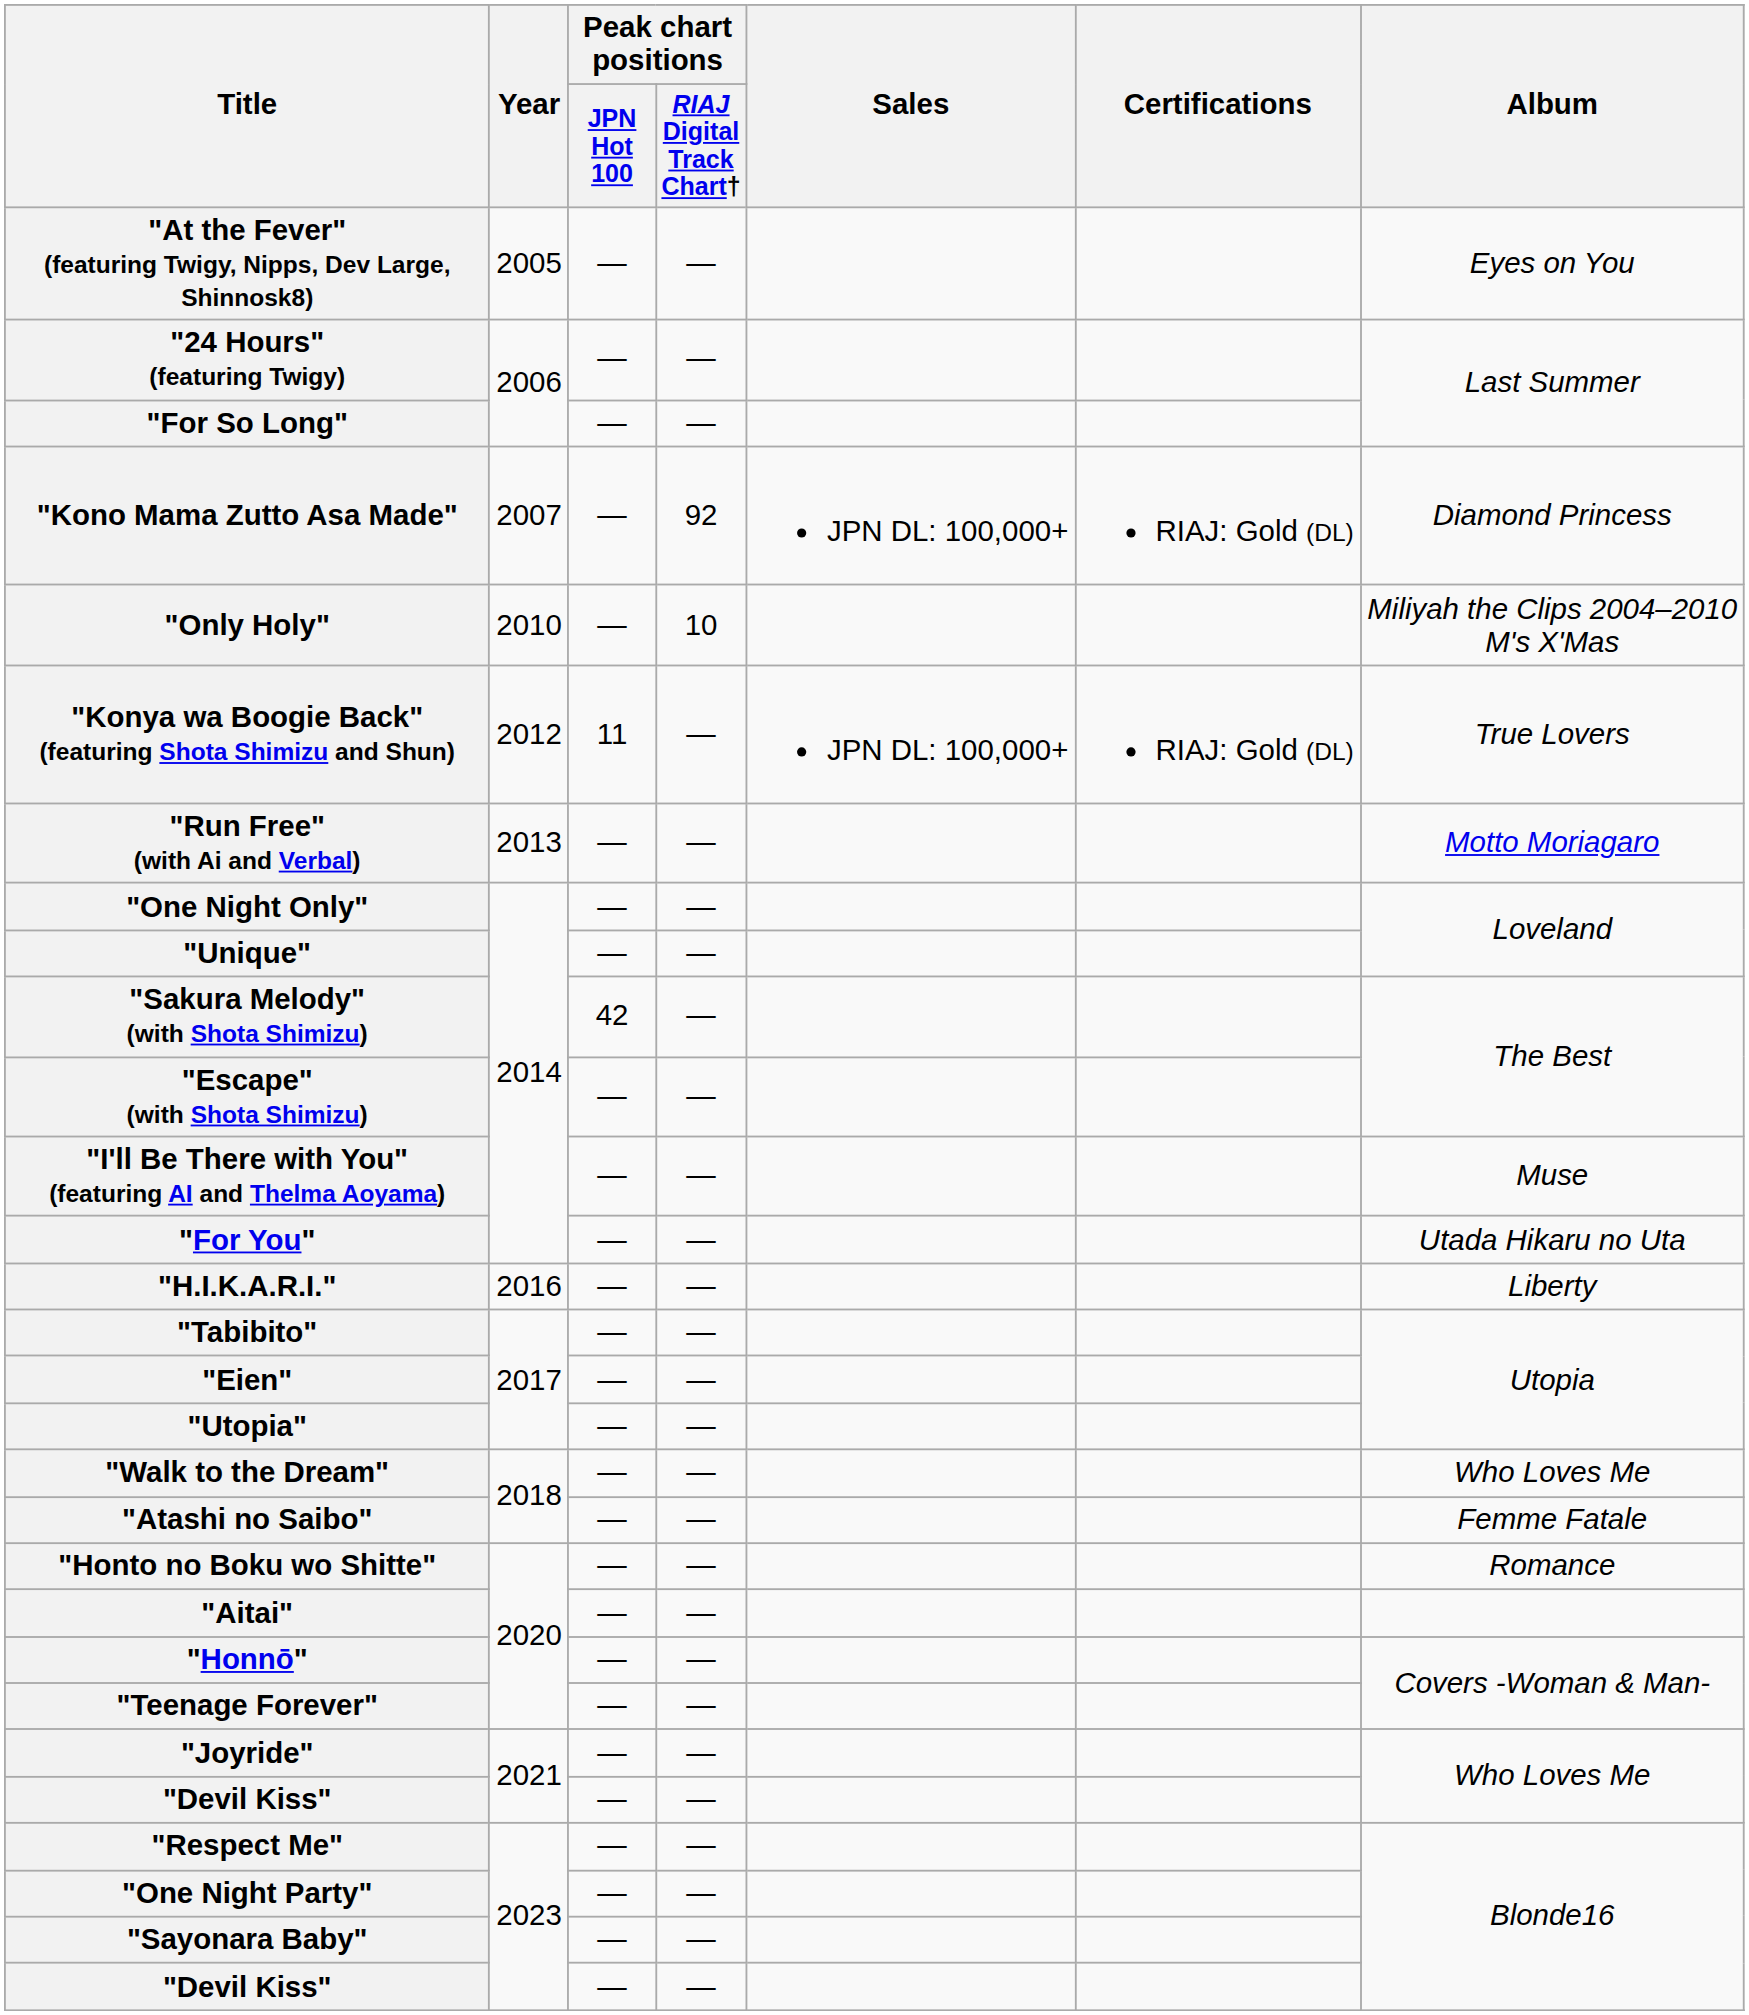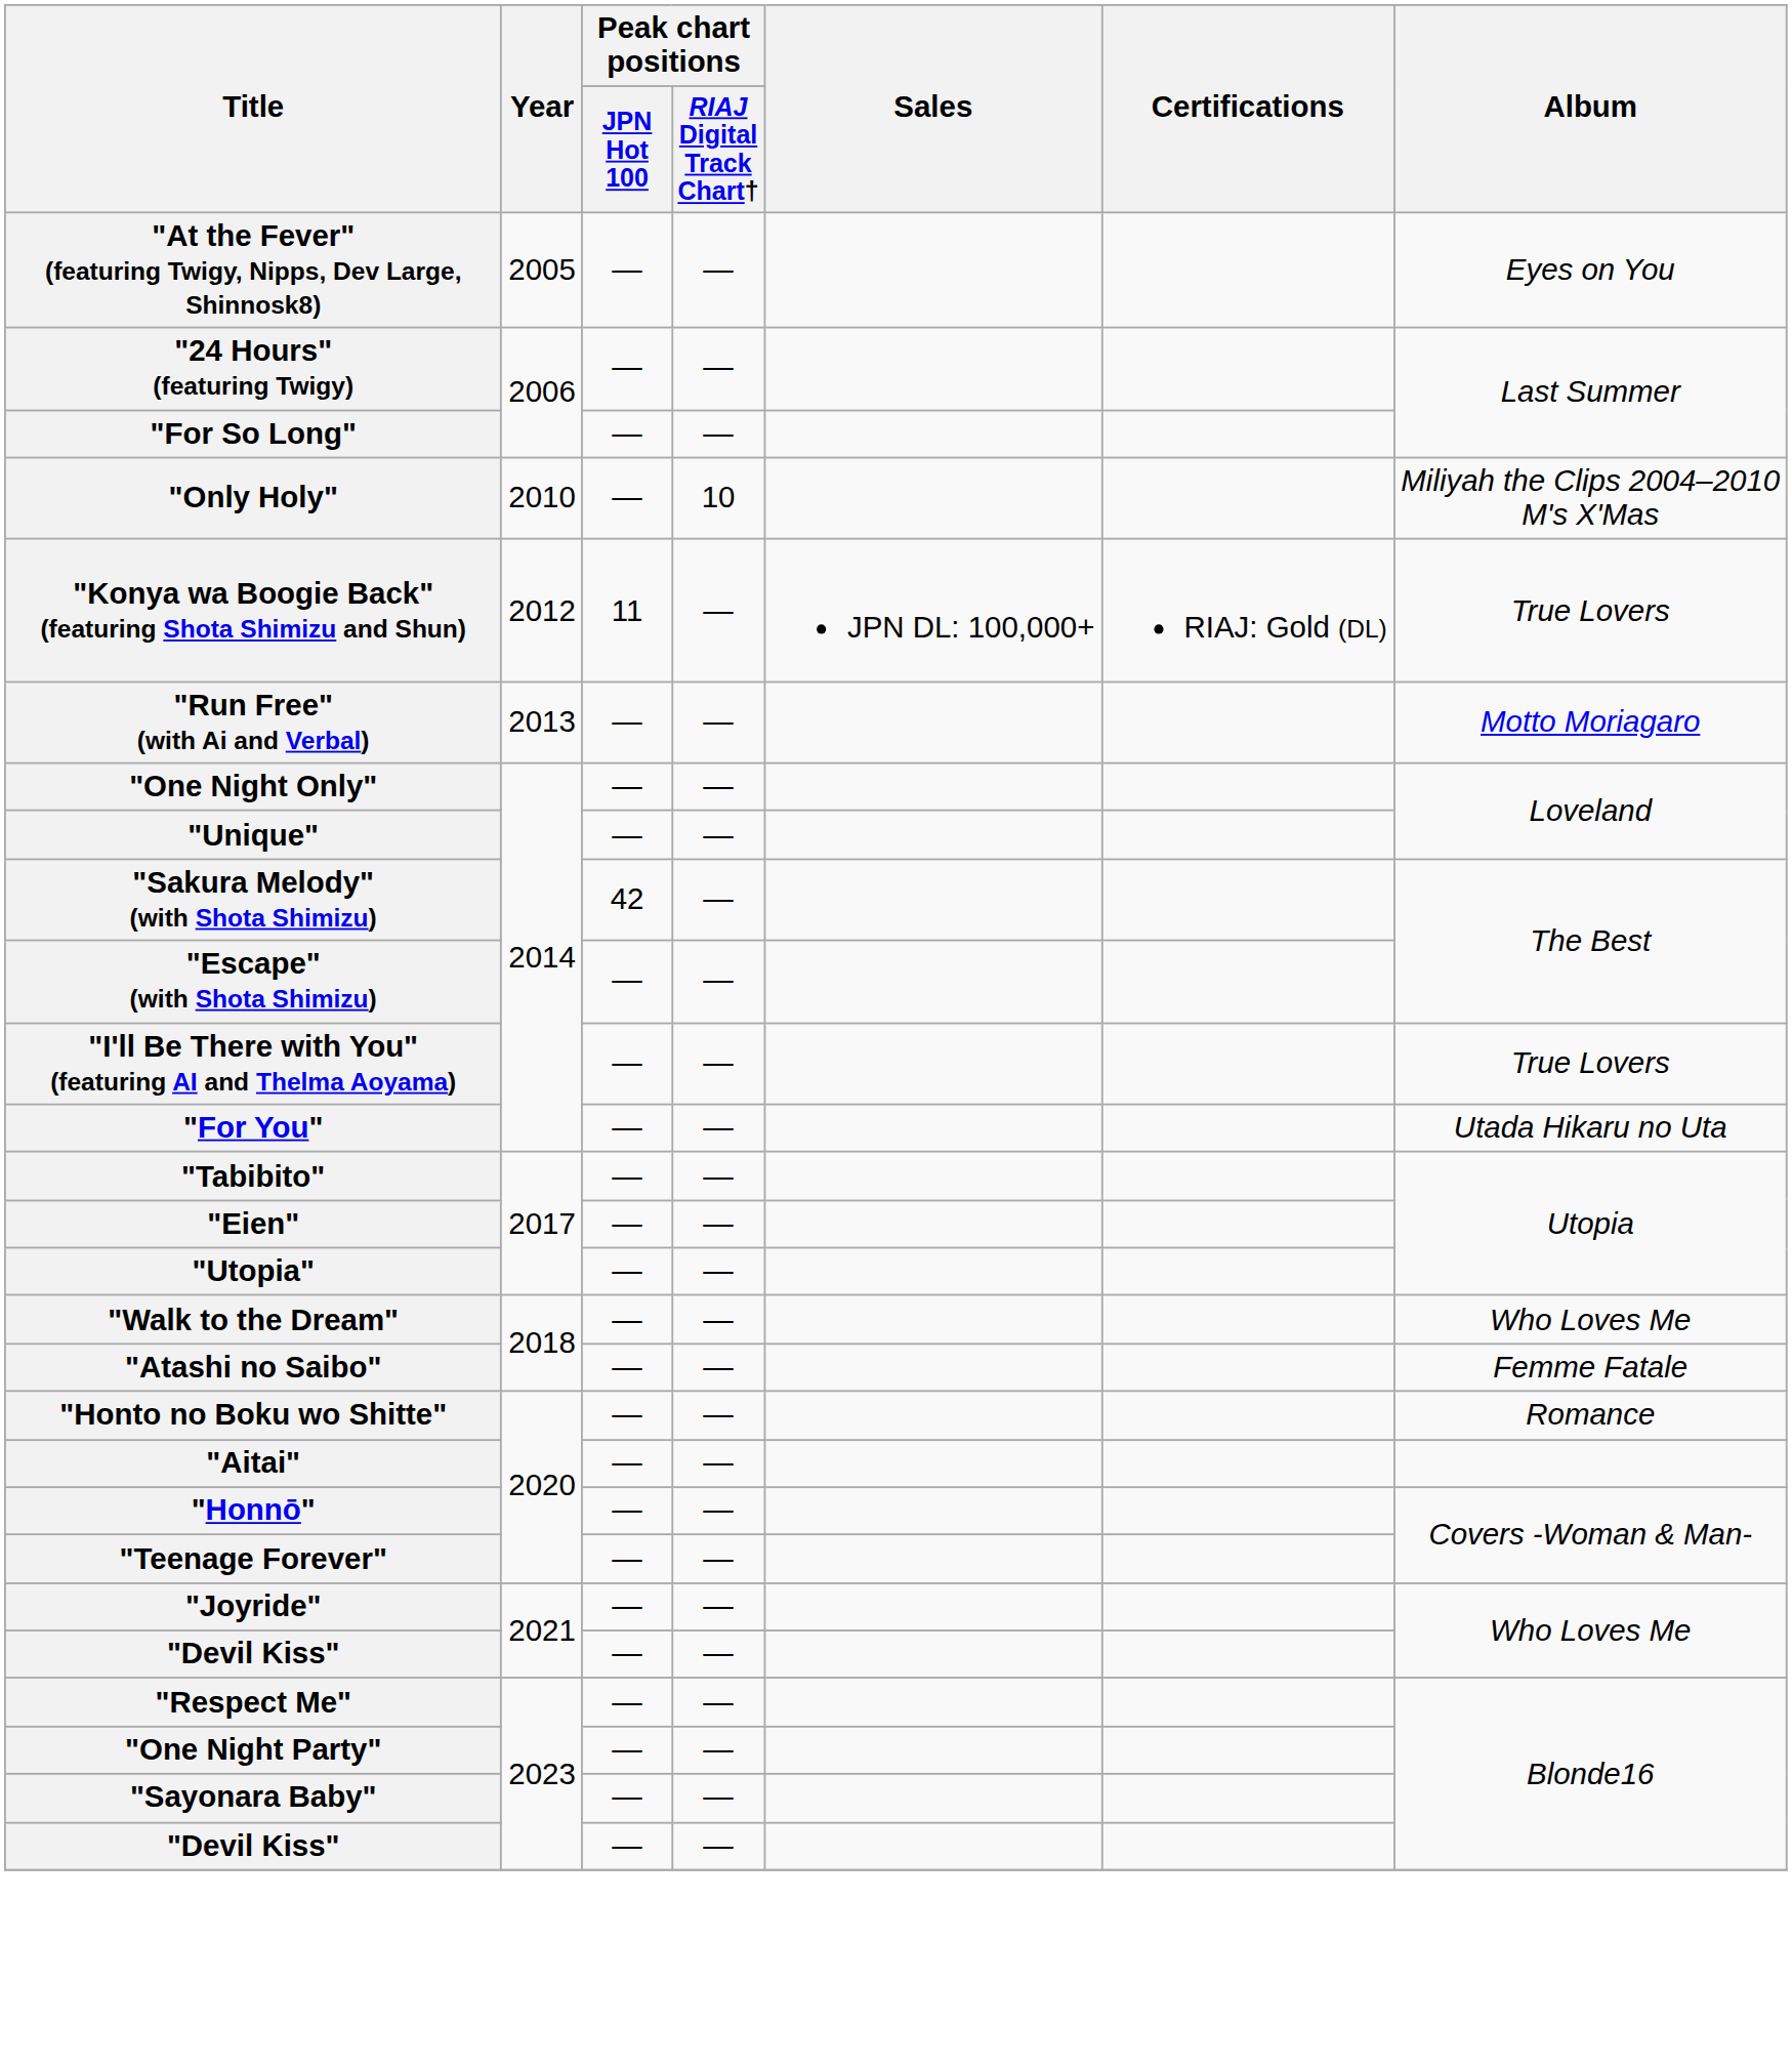- row: "Kono Mama Zutto Asa Made" | 2007 | — | 92 | JPN DL: 100,000+ | RIAJ: Gold (DL) | Diamond Princess
"I'll Be There with You" (featuring AI and Thelma Aoyama) | Album: Muse -> True Lovers
- row: "H.I.K.A.R.I." | 2016 | — | — | Liberty
